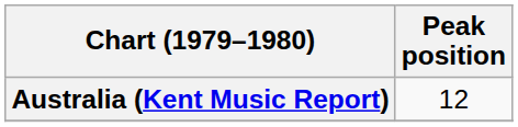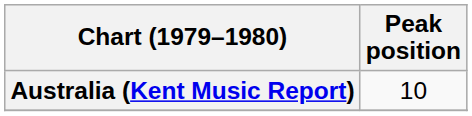Australia (Kent Music Report) | Peak position: 12 -> 10
